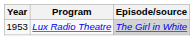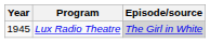Lux Radio Theatre | Year: 1953 -> 1945
